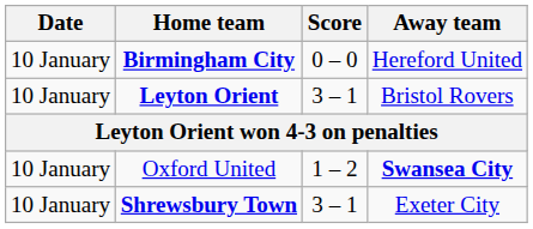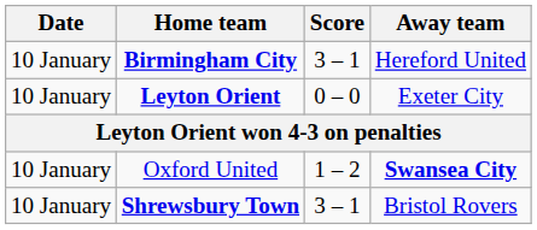Birmingham City | Score: 0 – 0 -> 3 – 1
Leyton Orient | Score: 3 – 1 -> 0 – 0
Leyton Orient | Away team: Bristol Rovers -> Exeter City
Shrewsbury Town | Away team: Exeter City -> Bristol Rovers
